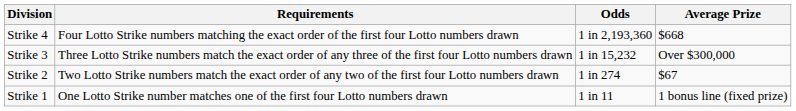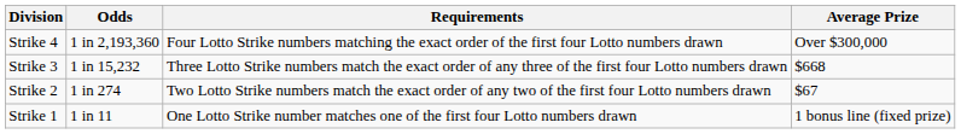columns swapped: Requirements <-> Odds
Strike 4 | Average Prize: $668 -> Over $300,000
Strike 3 | Average Prize: Over $300,000 -> $668
